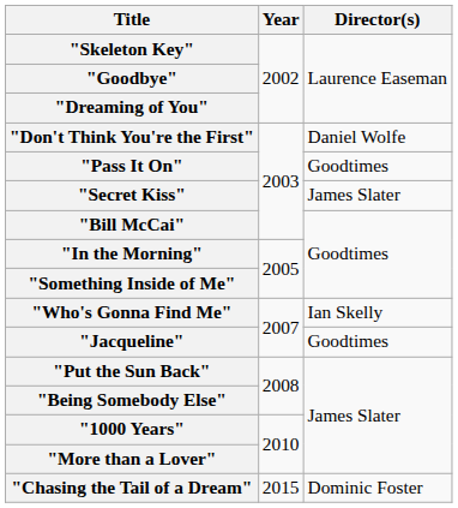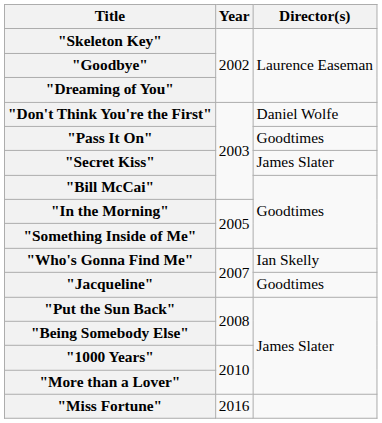- row: "Chasing the Tail of a Dream" | 2015 | Dominic Foster
+ row: "Miss Fortune" | 2016
